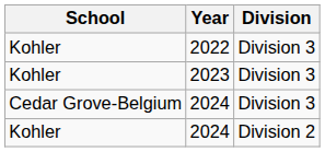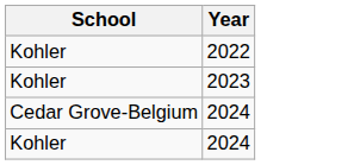- column: Division | Division 3 | Division 3 | Division 3 | Division 2
